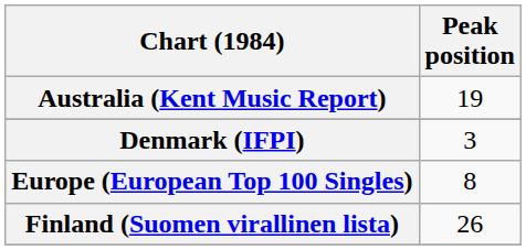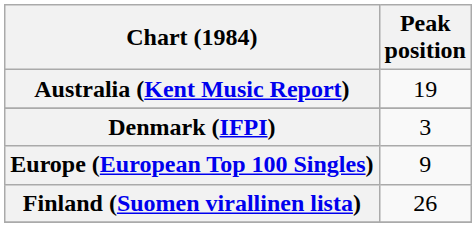Europe (European Top 100 Singles) | Peak position: 8 -> 9
